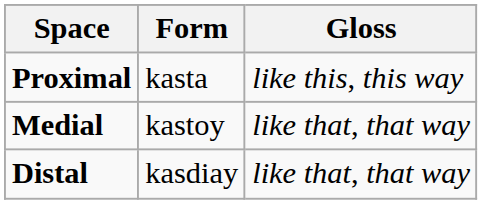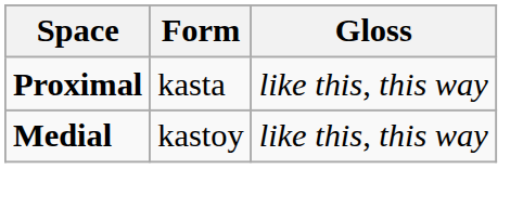Medial | Gloss: like that, that way -> like this, this way
- row: Distal | kasdiay | like that, that way
